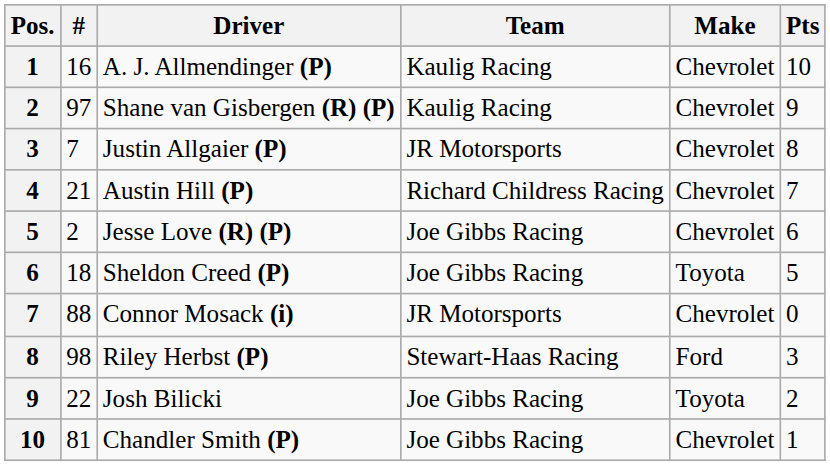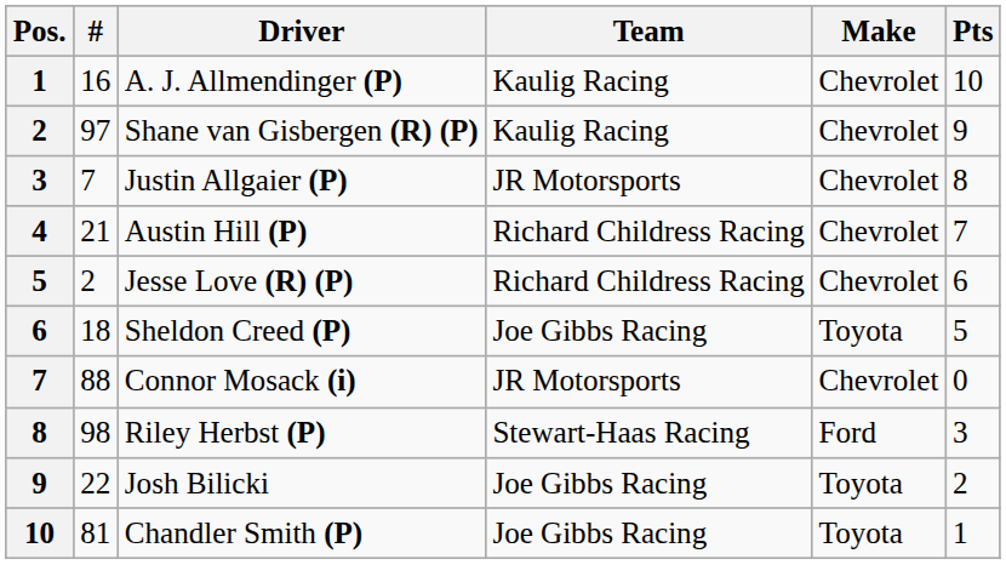Jesse Love (R) (P) | Team: Joe Gibbs Racing -> Richard Childress Racing
Chandler Smith (P) | Make: Chevrolet -> Toyota
